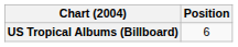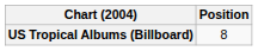US Tropical Albums (Billboard) | Position: 6 -> 8
